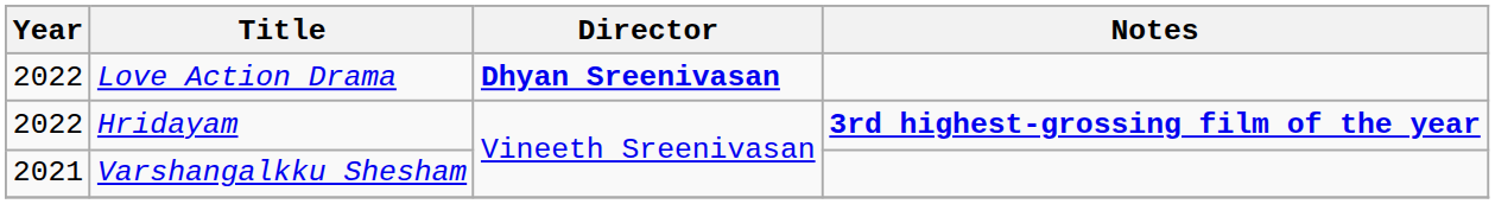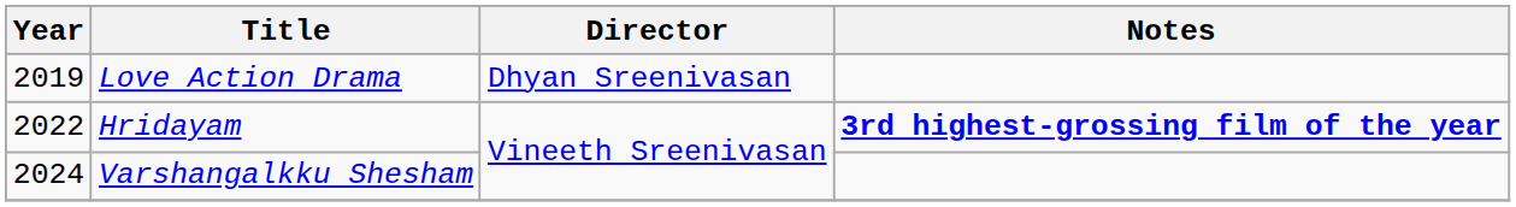Love Action Drama | Year: 2022 -> 2019
Love Action Drama | Director: bold -> normal
Varshangalkku Shesham | Year: 2021 -> 2024
